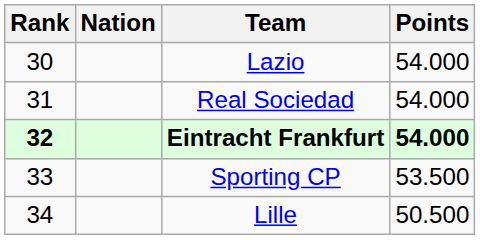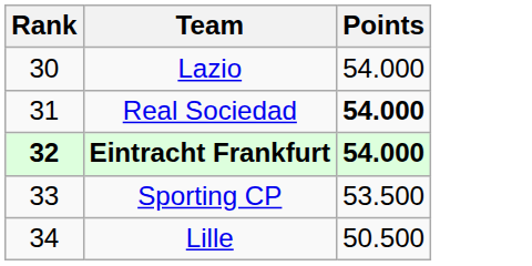- column: Nation
Real Sociedad | Points: normal -> bold
